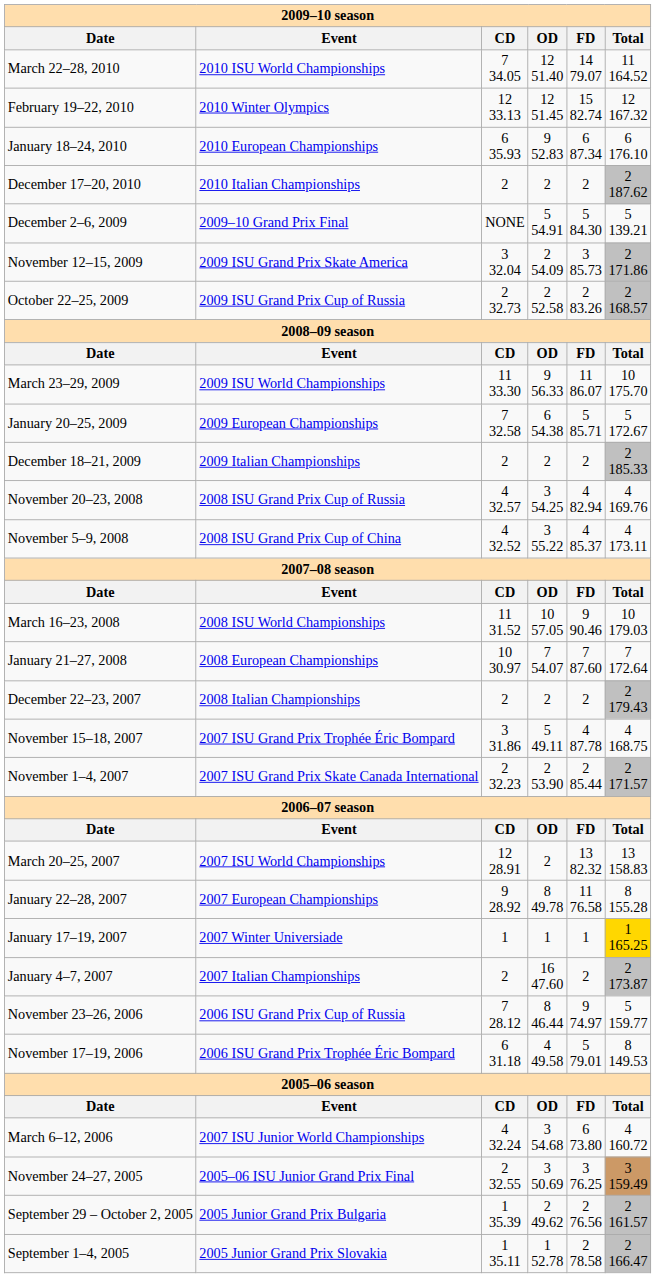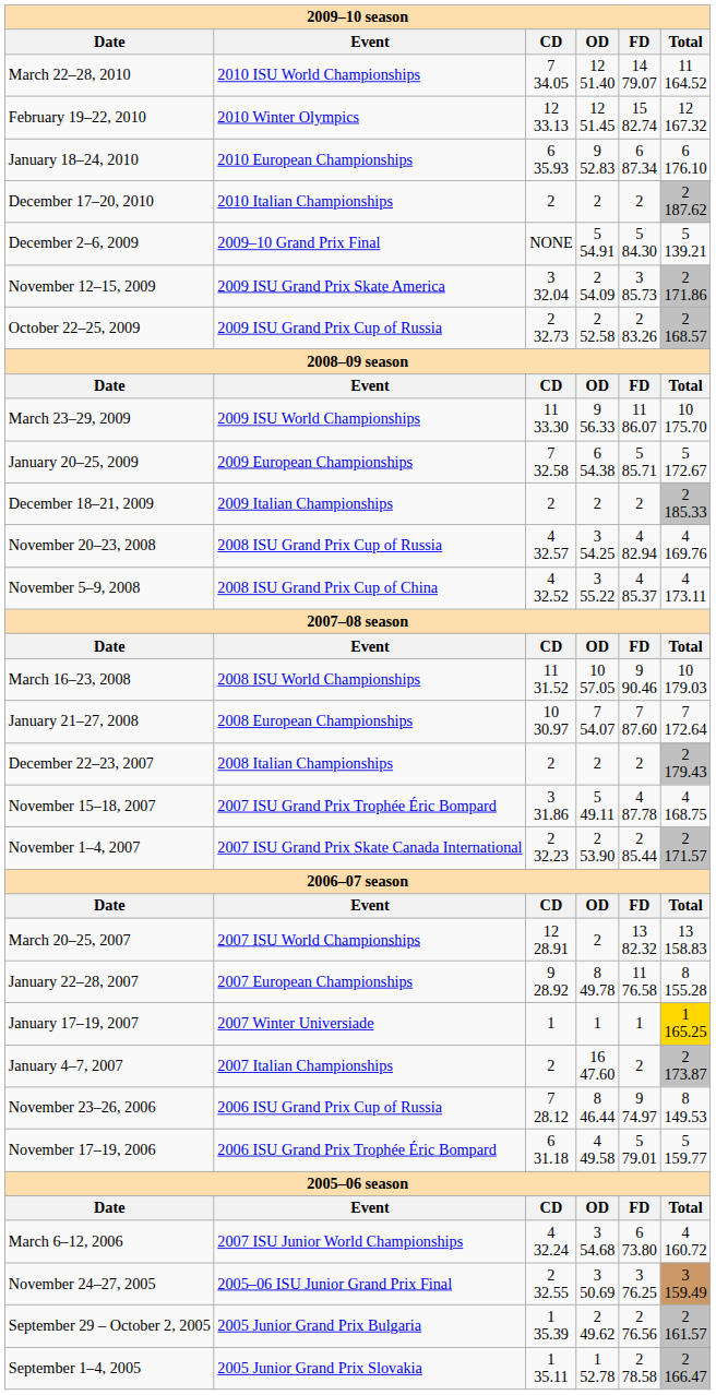November 23–26, 2006 | Total: 5 159.77 -> 8 149.53
November 17–19, 2006 | Total: 8 149.53 -> 5 159.77
